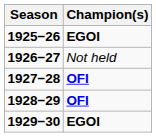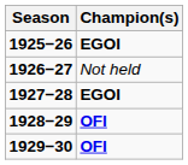1927−28 | Champion(s): OFI -> EGOI
1929−30 | Champion(s): EGOI -> OFI
